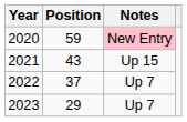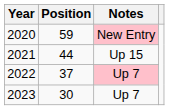2021 | Position: 43 -> 44
2022 | Notes: no background -> pink background
2023 | Position: 29 -> 30
